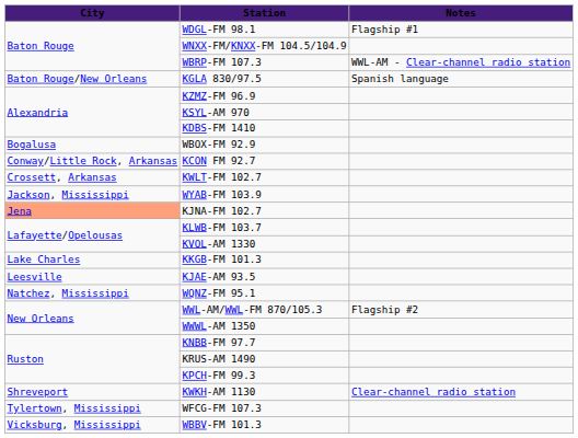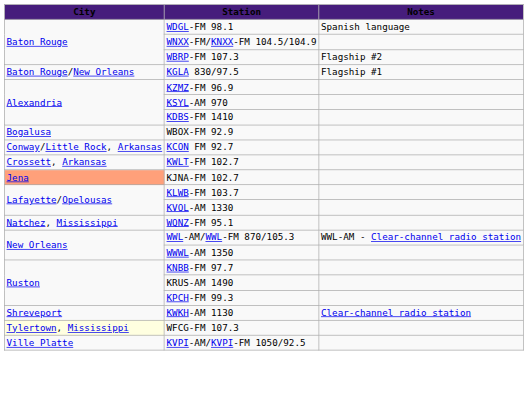WDGL-FM 98.1 | Notes: Flagship #1 -> Spanish language
WBRP-FM 107.3 | Notes: WWL-AM - Clear-channel radio station -> Flagship #2
KGLA 830/97.5 | Notes: Spanish language -> Flagship #1
- row: Jackson, Mississippi | WYAB-FM 103.9
- row: Lake Charles | KKGB-FM 101.3
- row: Leesville | KJAE-AM 93.5
WWL-AM/WWL-FM 870/105.3 | Notes: Flagship #2 -> WWL-AM - Clear-channel radio station
WFCG-FM 107.3 | City: no background -> lightyellow background
- row: Vicksburg, Mississippi | WBBV-FM 101.3
+ row: Ville Platte | KVPI-AM/KVPI-FM 1050/92.5
